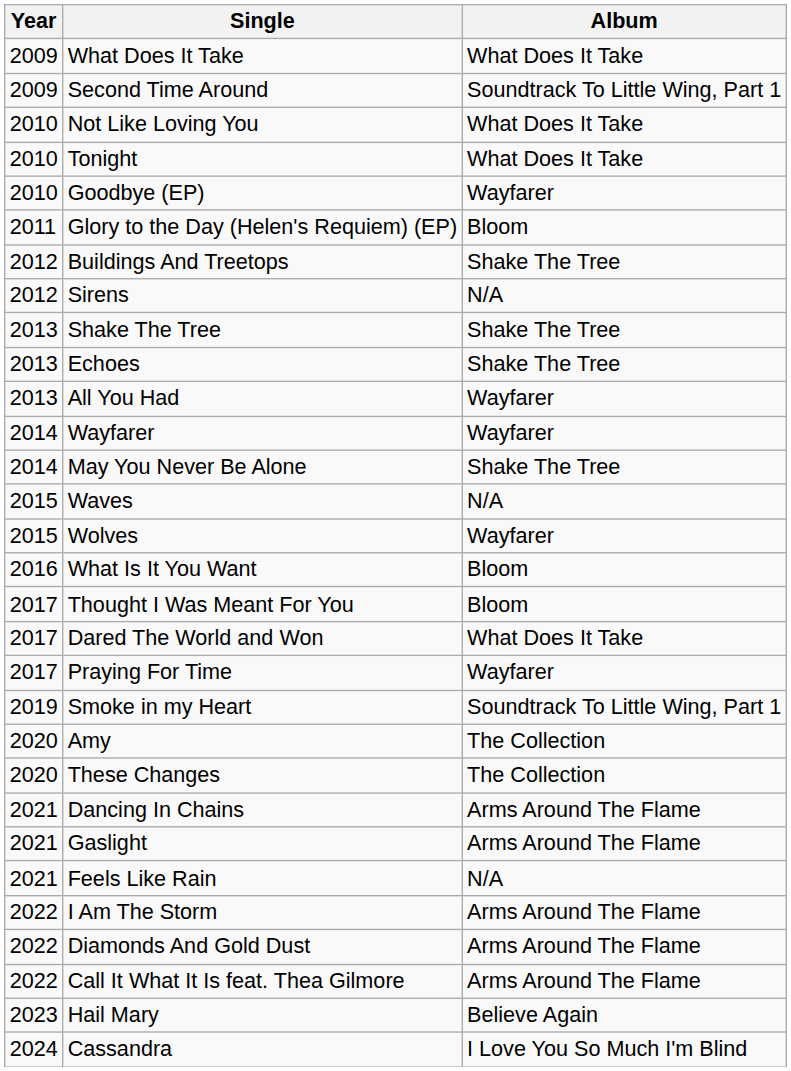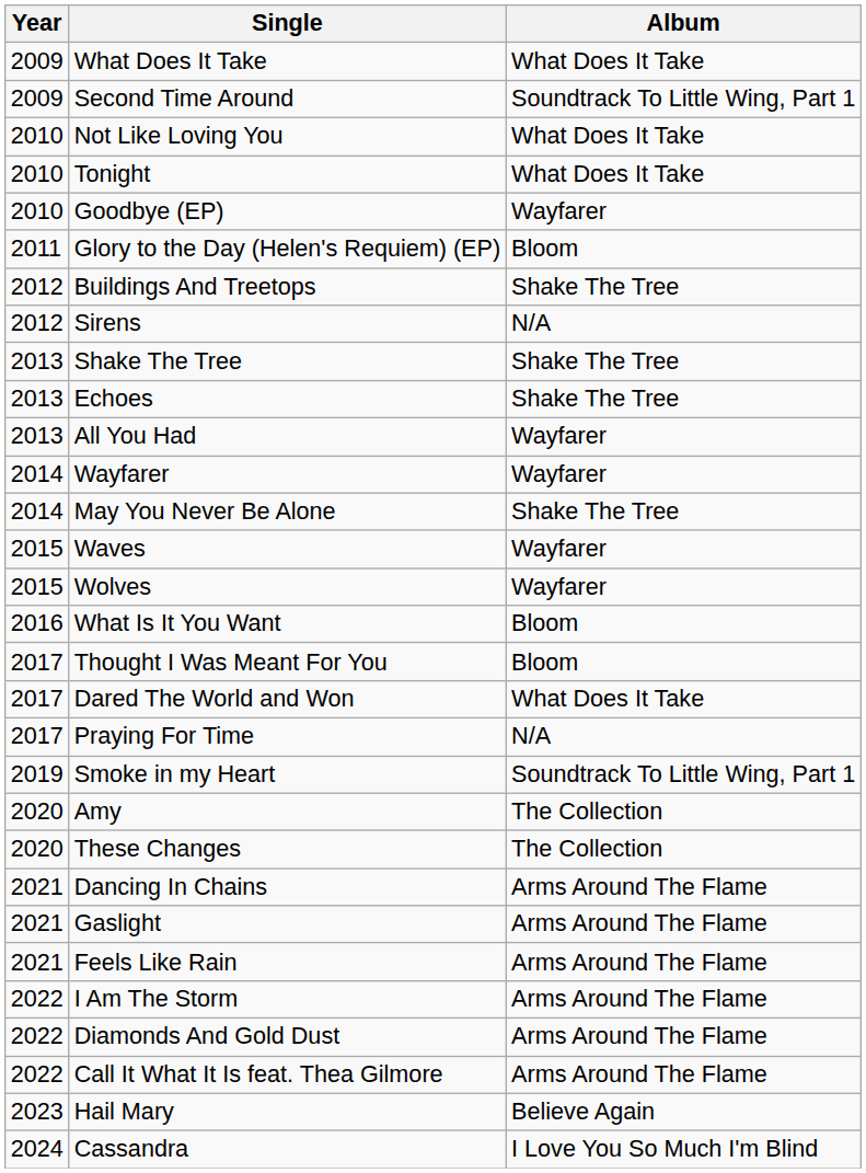Waves | Album: N/A -> Wayfarer
Praying For Time | Album: Wayfarer -> N/A
Feels Like Rain | Album: N/A -> Arms Around The Flame
